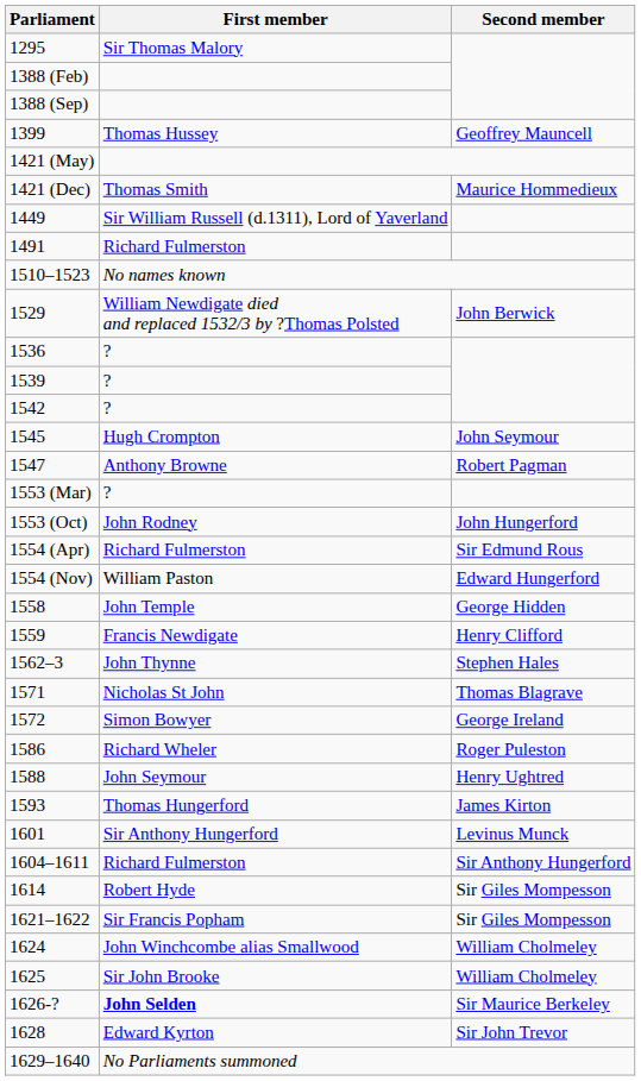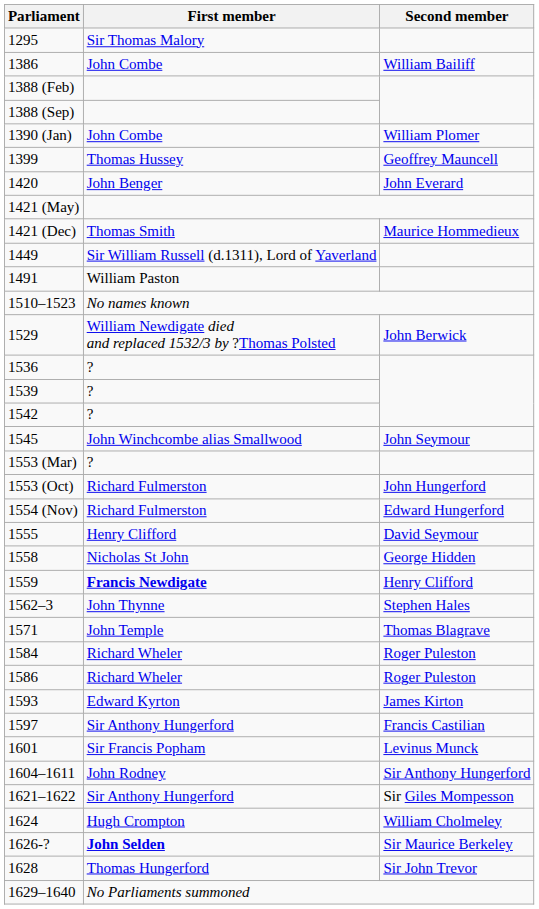+ row: 1386 | John Combe | William Bailiff
+ row: 1390 (Jan) | John Combe | William Plomer
+ row: 1420 | John Benger | John Everard
1491 | First member: Richard Fulmerston -> William Paston
1545 | First member: Hugh Crompton -> John Winchcombe alias Smallwood
- row: 1547 | Anthony Browne | Robert Pagman
1553 (Oct) | First member: John Rodney -> Richard Fulmerston
- row: 1554 (Apr) | Richard Fulmerston | Sir Edmund Rous
1554 (Nov) | First member: William Paston -> Richard Fulmerston
+ row: 1555 | Henry Clifford | David Seymour
1558 | First member: John Temple -> Nicholas St John
1559 | First member: normal -> bold
1571 | First member: Nicholas St John -> John Temple
- row: 1572 | Simon Bowyer | George Ireland
+ row: 1584 | Richard Wheler | Roger Puleston
- row: 1588 | John Seymour | Henry Ughtred
1593 | First member: Thomas Hungerford -> Edward Kyrton
+ row: 1597 | Sir Anthony Hungerford | Francis Castilian
1601 | First member: Sir Anthony Hungerford -> Sir Francis Popham
1604–1611 | First member: Richard Fulmerston -> John Rodney
- row: 1614 | Robert Hyde | Sir Giles Mompesson
1621–1622 | First member: Sir Francis Popham -> Sir Anthony Hungerford
1624 | First member: John Winchcombe alias Smallwood -> Hugh Crompton
- row: 1625 | Sir John Brooke | William Cholmeley
1628 | First member: Edward Kyrton -> Thomas Hungerford
